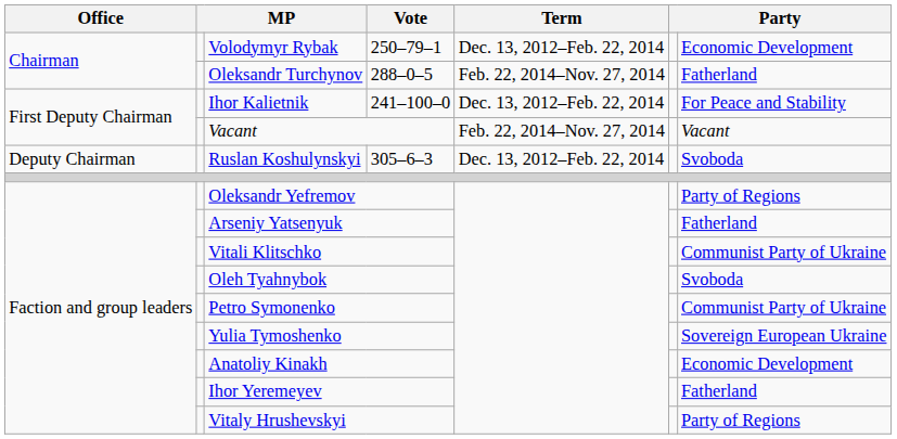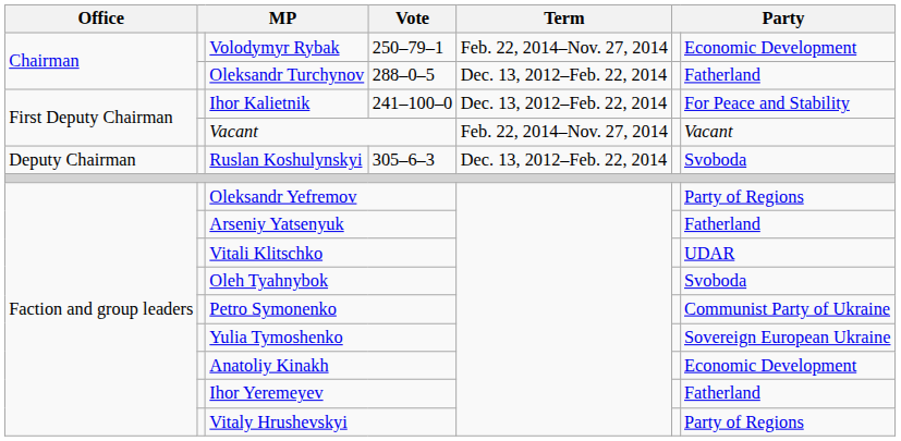Volodymyr Rybak | Term: Dec. 13, 2012–Feb. 22, 2014 -> Feb. 22, 2014–Nov. 27, 2014
Oleksandr Turchynov | Term: Feb. 22, 2014–Nov. 27, 2014 -> Dec. 13, 2012–Feb. 22, 2014
Vitali Klitschko | column 7: Communist Party of Ukraine -> UDAR
